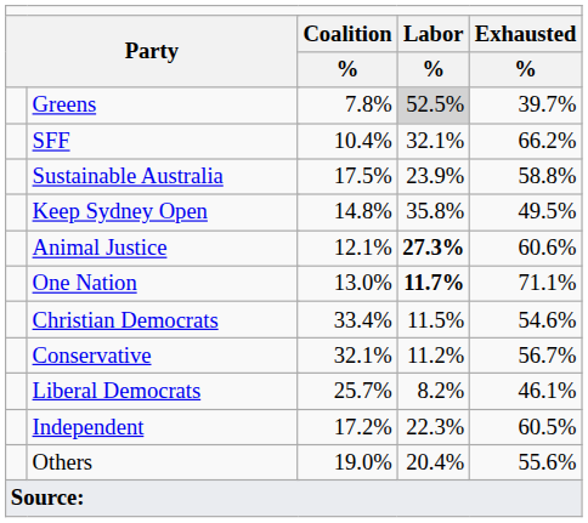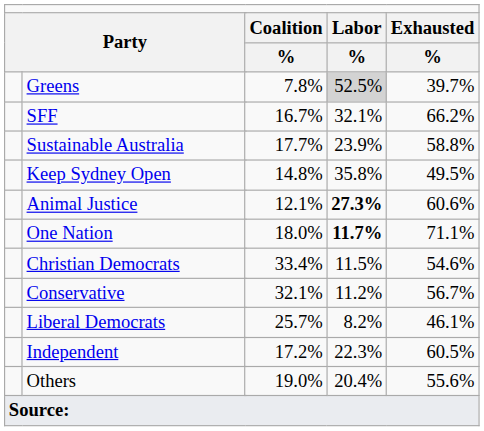SFF | column 4: 10.4% -> 16.7%
Sustainable Australia | column 4: 17.5% -> 17.7%
One Nation | column 4: 13.0% -> 18.0%
